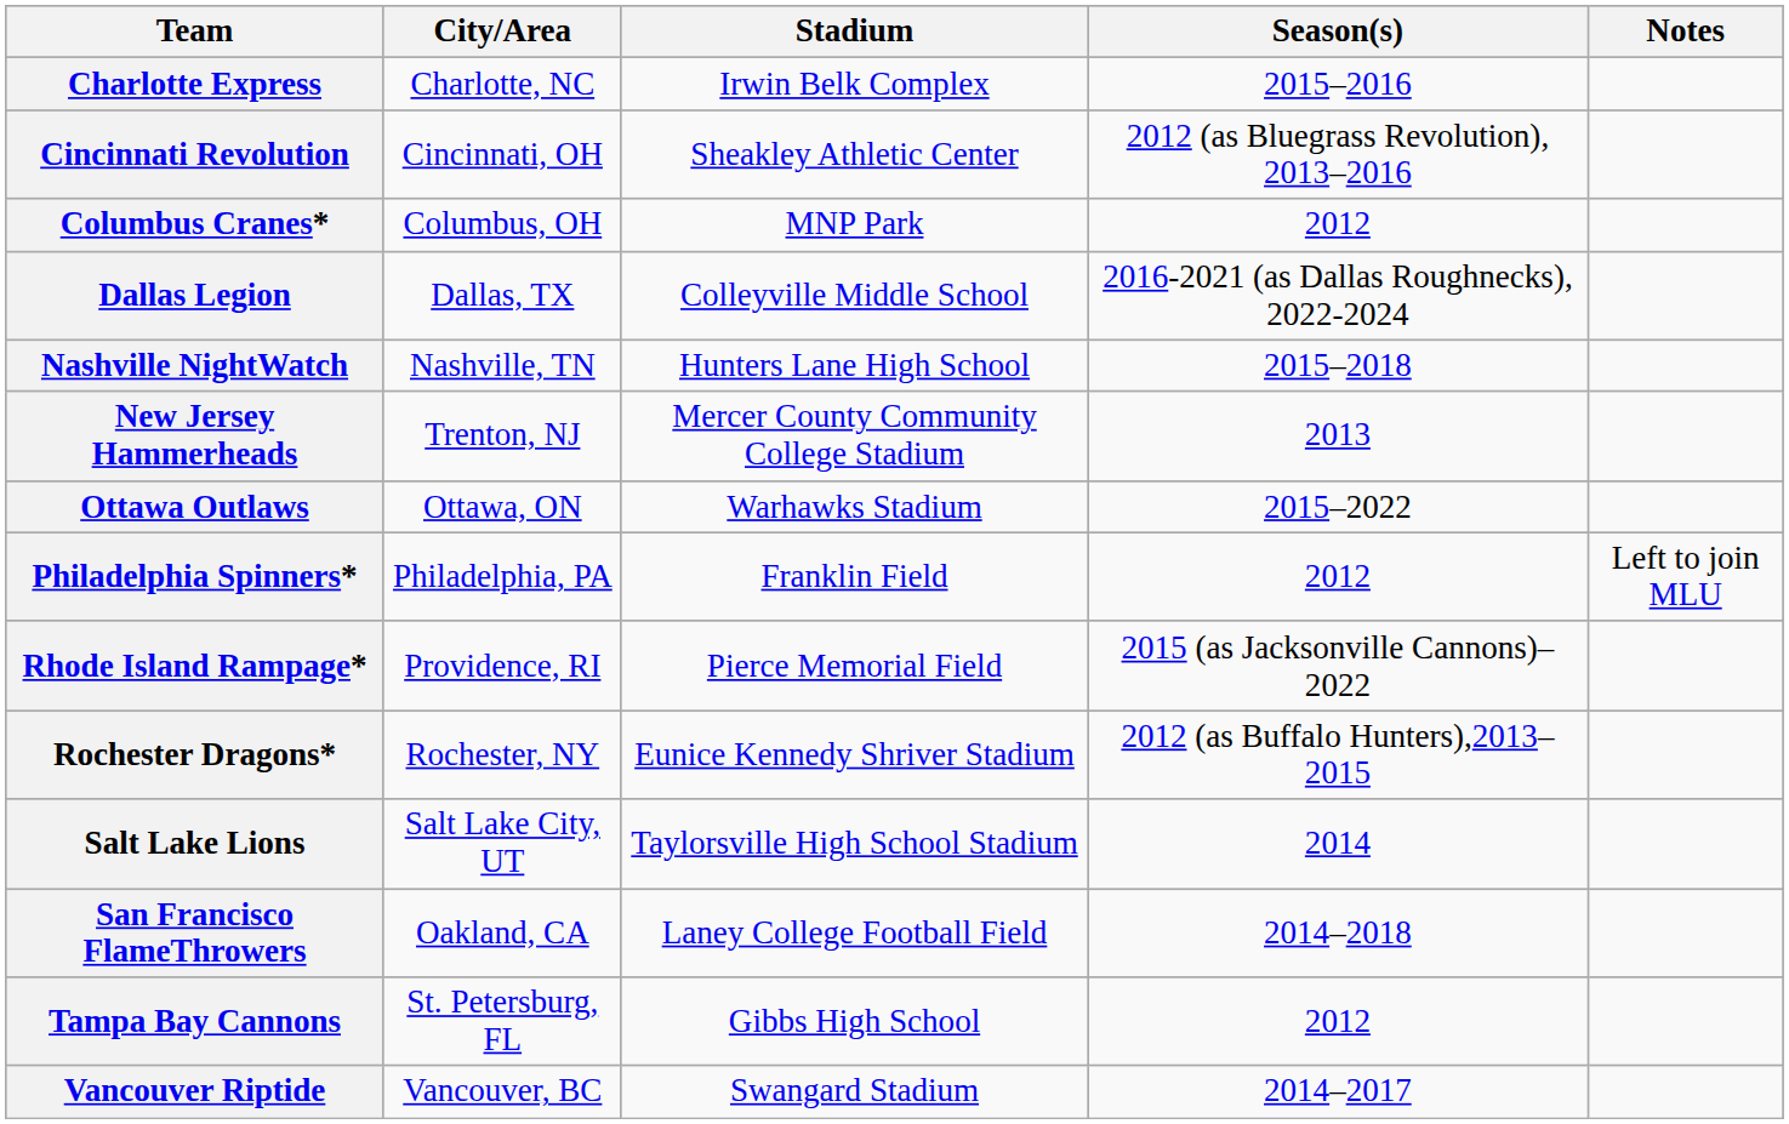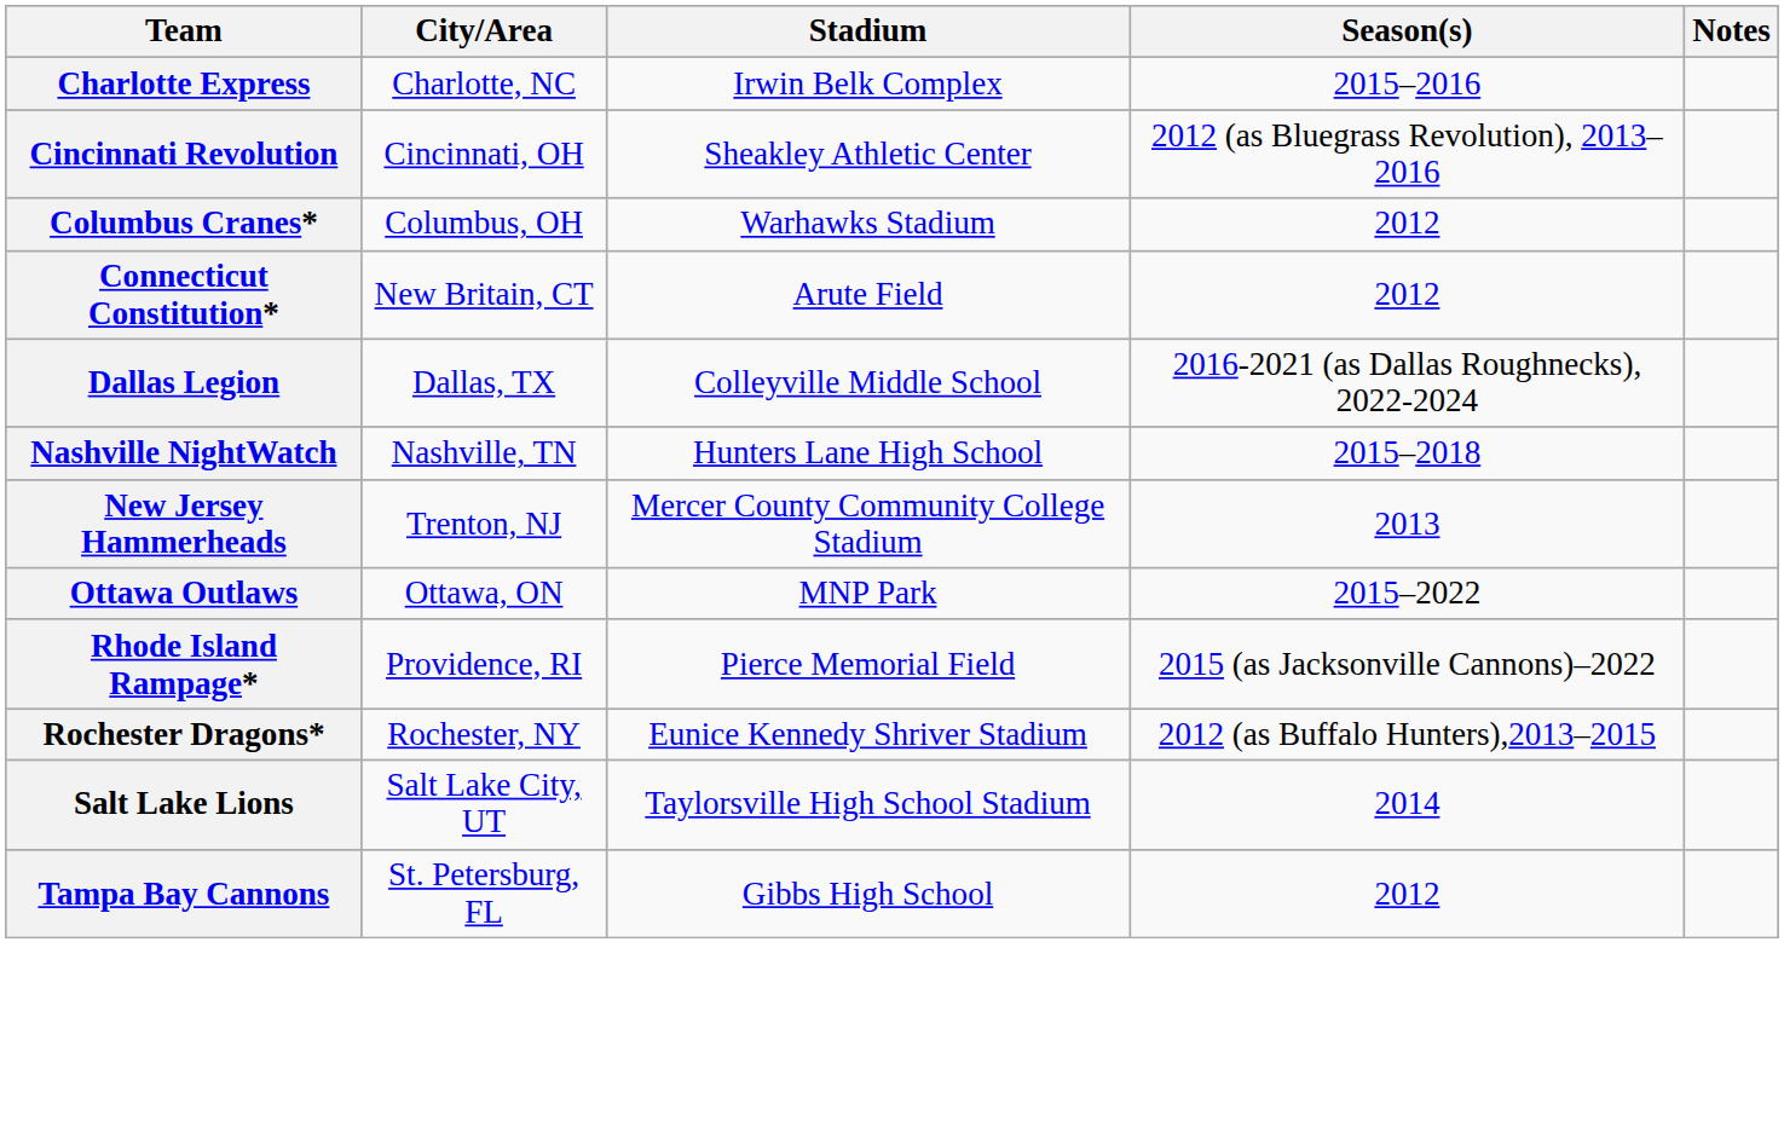Columbus Cranes* | Stadium: MNP Park -> Warhawks Stadium
+ row: Connecticut Constitution* | New Britain, CT | Arute Field | 2012
Ottawa Outlaws | Stadium: Warhawks Stadium -> MNP Park
- row: Philadelphia Spinners* | Philadelphia, PA | Franklin Field | 2012 | Left to join MLU
- row: San Francisco FlameThrowers | Oakland, CA | Laney College Football Field | 2014–2018
- row: Vancouver Riptide | Vancouver, BC | Swangard Stadium | 2014–2017
